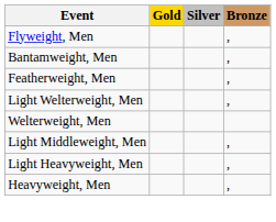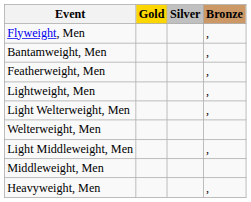+ row: Lightweight, Men | ,
+ row: Middleweight, Men
- row: Light Heavyweight, Men | ,
